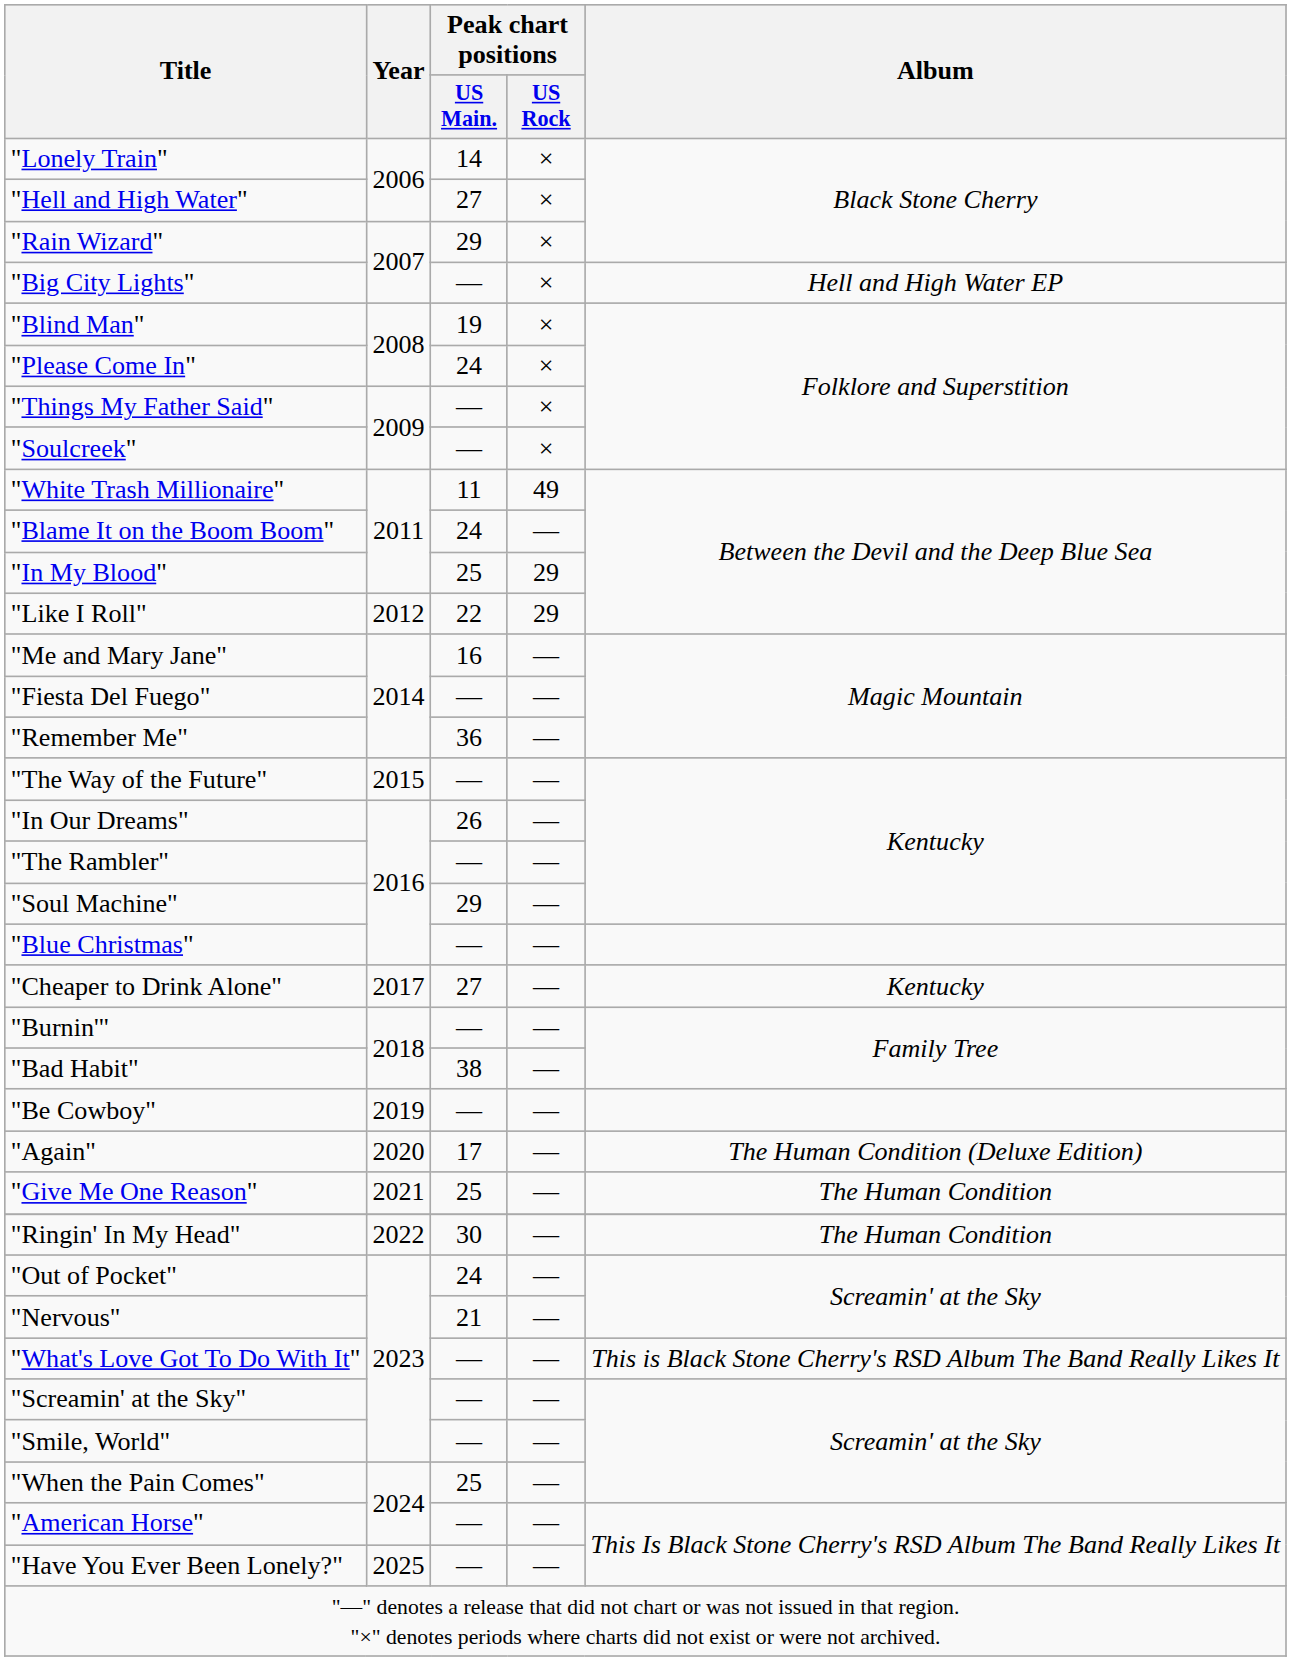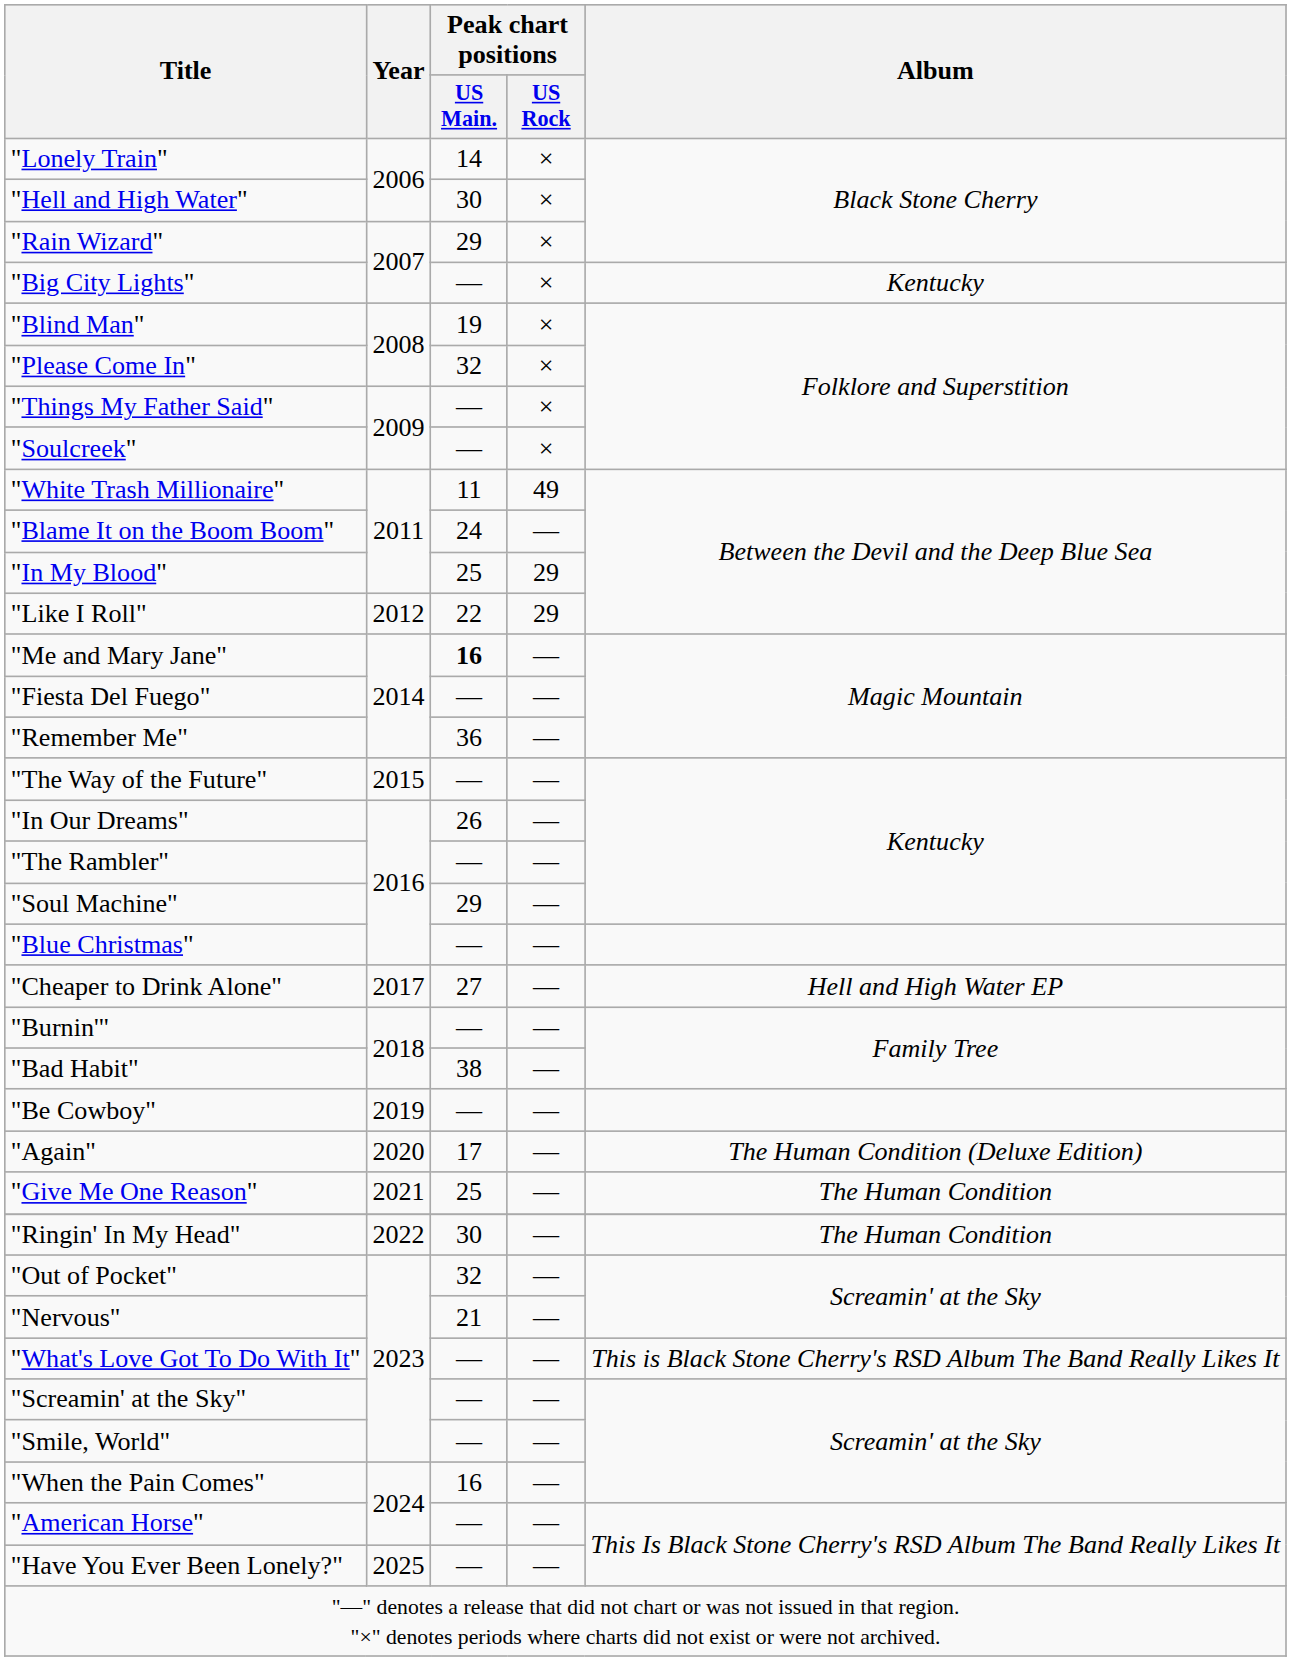"Hell and High Water" | Peak chart positions / US Main.: 27 -> 30
"Big City Lights" | Album: Hell and High Water EP -> Kentucky
"Please Come In" | Peak chart positions / US Main.: 24 -> 32
"Me and Mary Jane" | Peak chart positions / US Main.: normal -> bold
"Cheaper to Drink Alone" | Album: Kentucky -> Hell and High Water EP
"Out of Pocket" | Peak chart positions / US Main.: 24 -> 32
"When the Pain Comes" | Peak chart positions / US Main.: 25 -> 16
